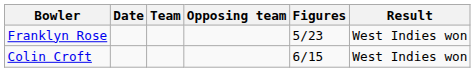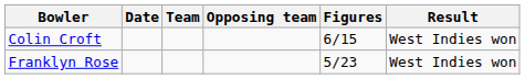rows swapped: Colin Croft <-> Franklyn Rose
